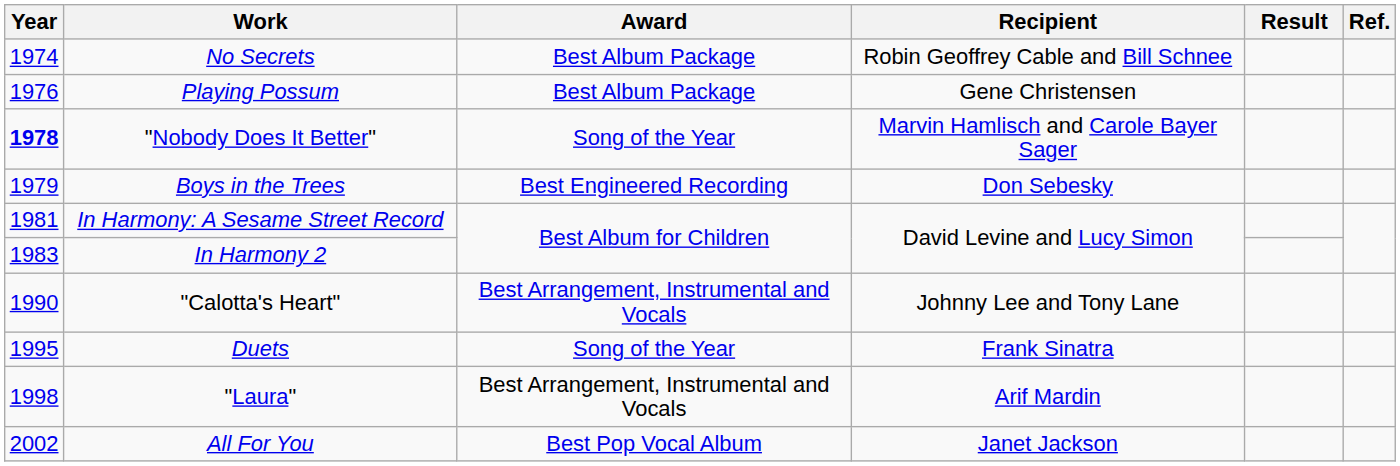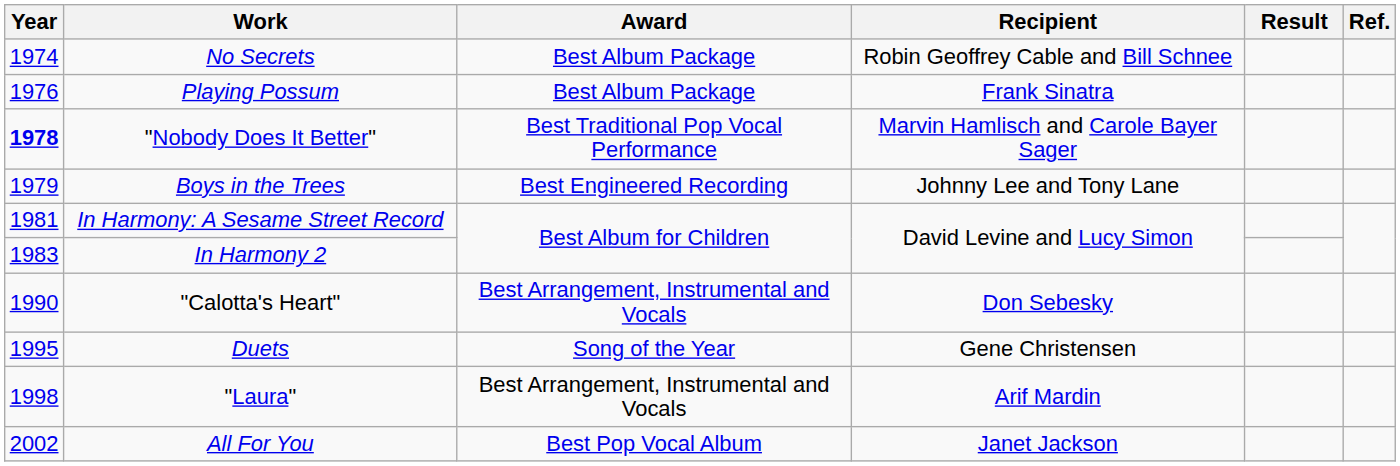Playing Possum | Recipient: Gene Christensen -> Frank Sinatra
"Nobody Does It Better" | Award: Song of the Year -> Best Traditional Pop Vocal Performance
Boys in the Trees | Recipient: Don Sebesky -> Johnny Lee and Tony Lane
"Calotta's Heart" | Recipient: Johnny Lee and Tony Lane -> Don Sebesky
Duets | Recipient: Frank Sinatra -> Gene Christensen
